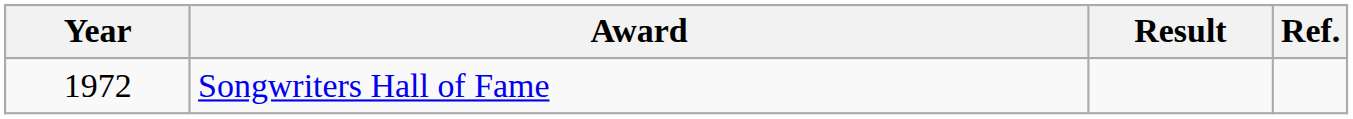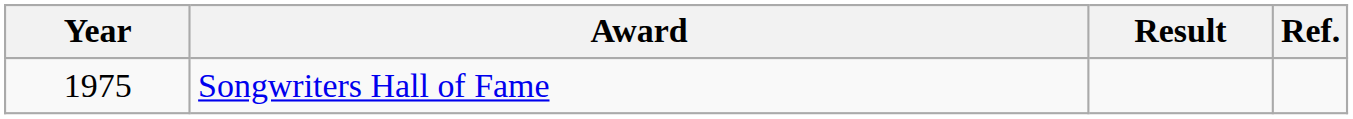Songwriters Hall of Fame | Year: 1972 -> 1975
